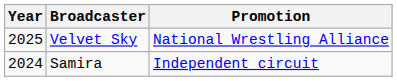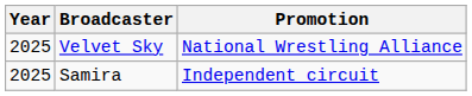Samira | Year: 2024 -> 2025
